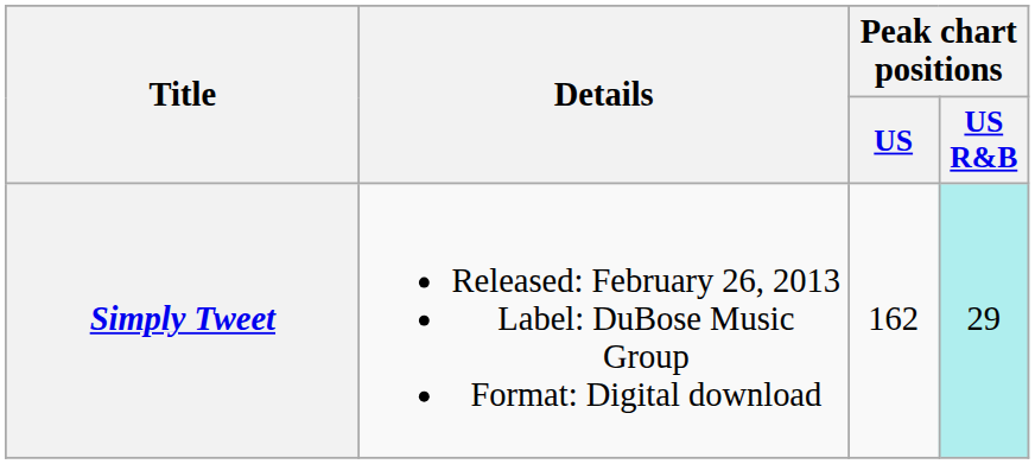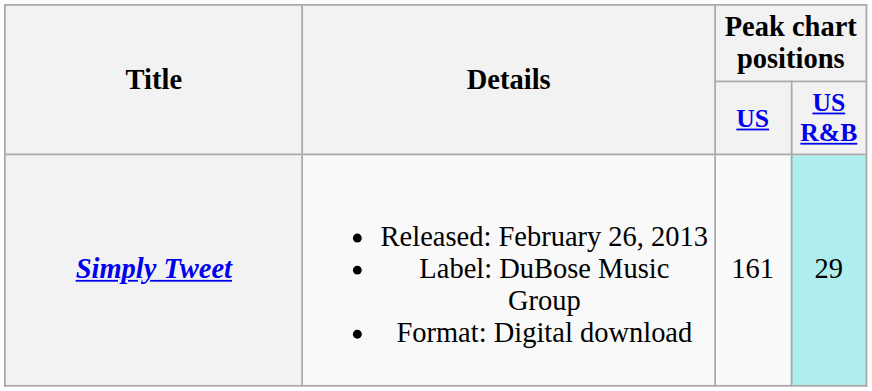Simply Tweet | Peak chart positions / US: 162 -> 161
